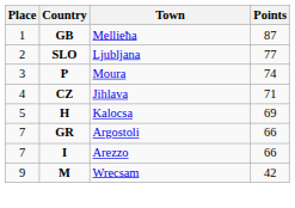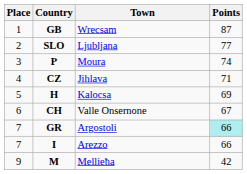GB | Town: Mellieħa -> Wrecsam
+ row: 6 | CH | Valle Onsernone | 67
GR | Points: no background -> paleturquoise background
M | Town: Wrecsam -> Mellieħa
